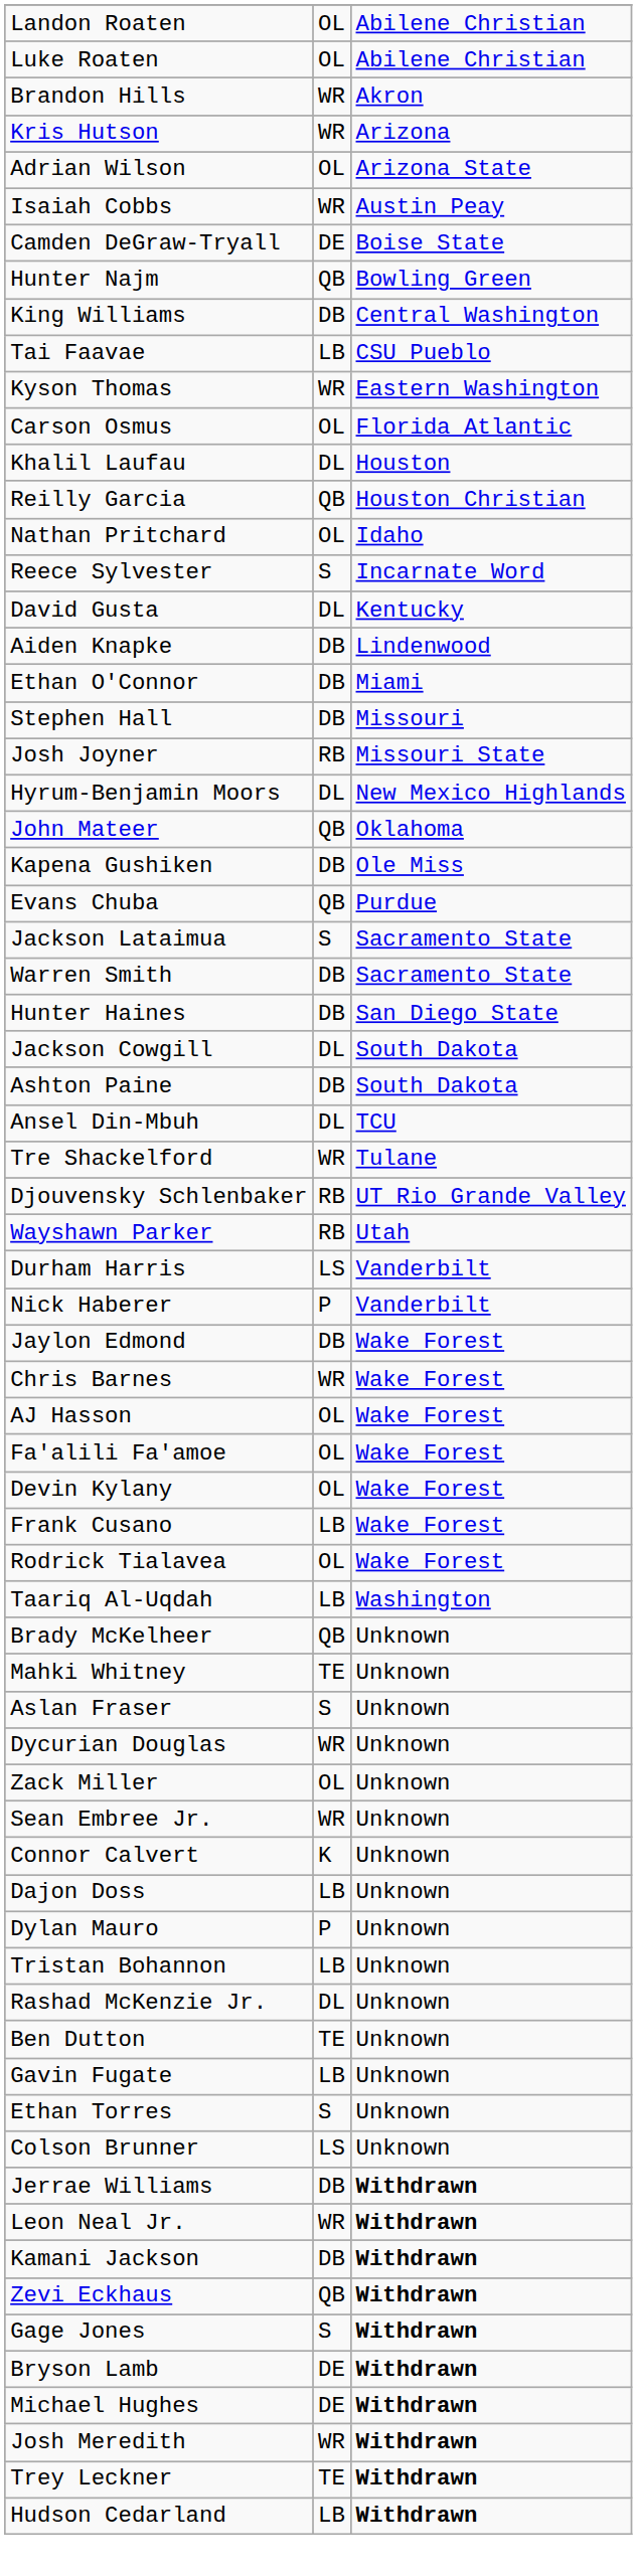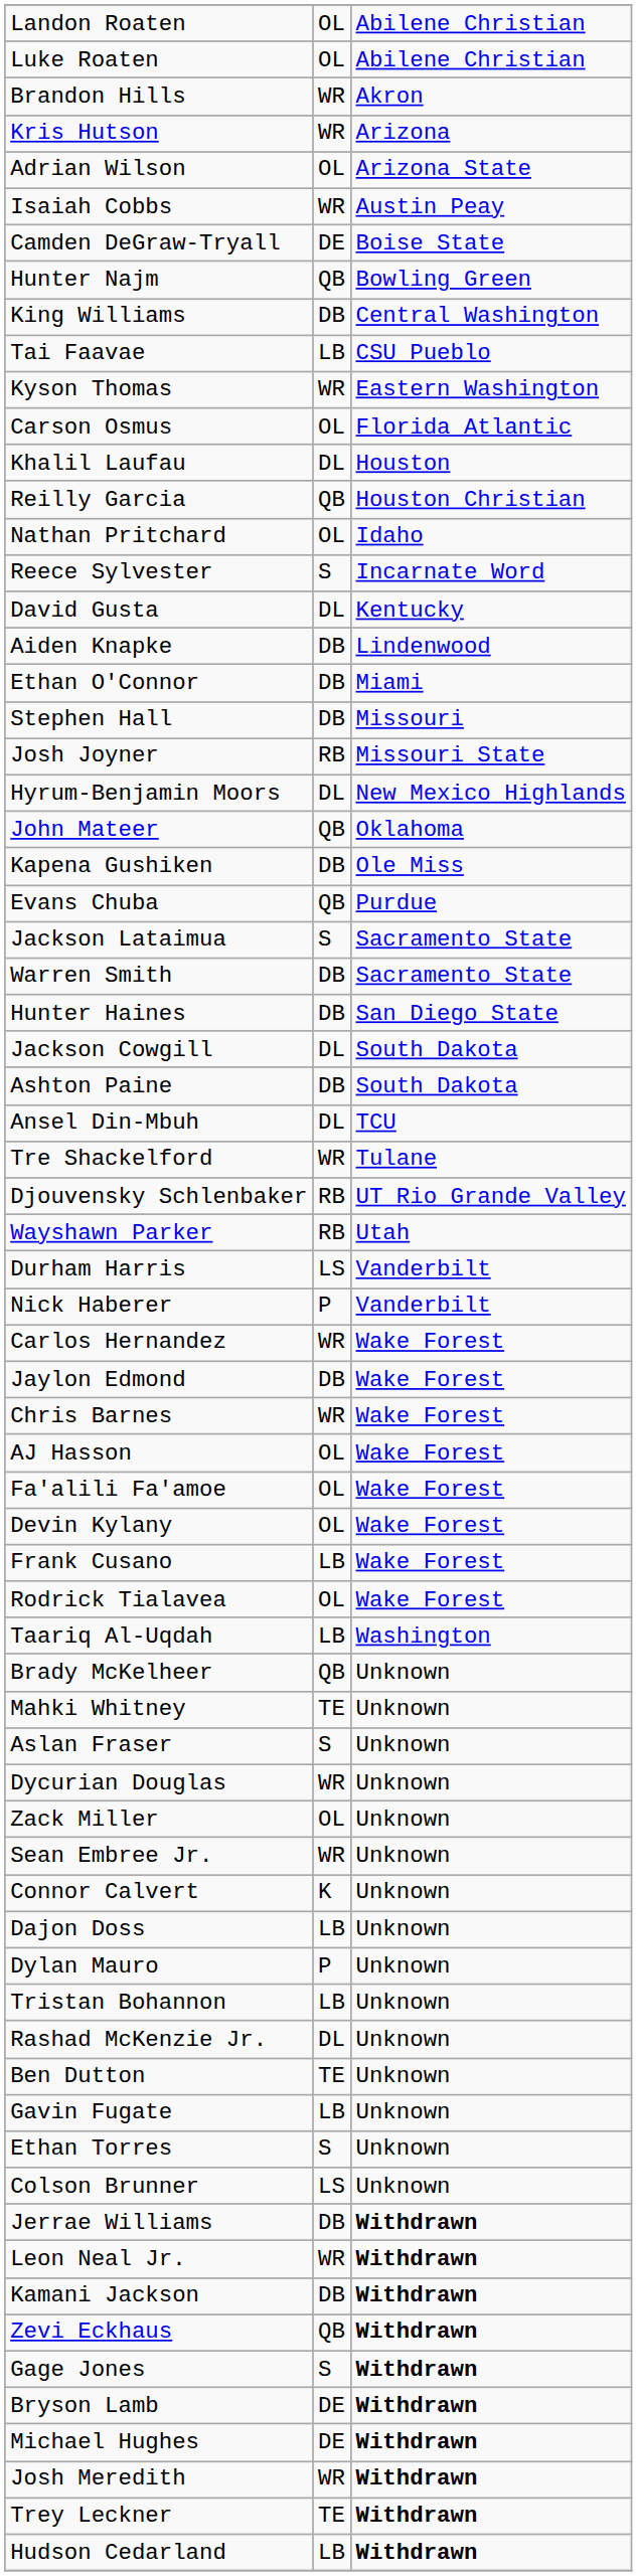+ row: Carlos Hernandez | WR | Wake Forest
